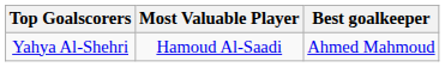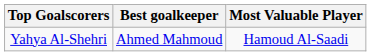columns swapped: Most Valuable Player <-> Best goalkeeper
